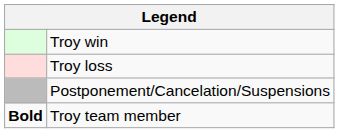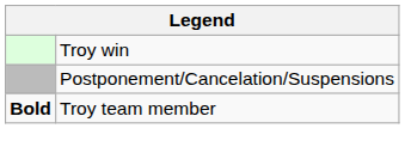- row: Troy loss
